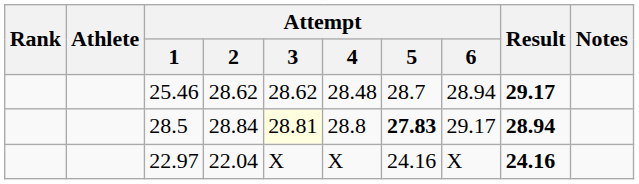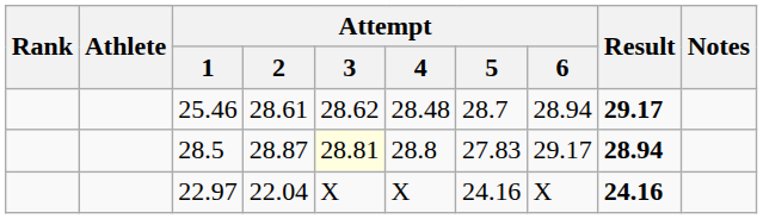25.46 | Attempt / 2: 28.62 -> 28.61
28.5 | Attempt / 2: 28.84 -> 28.87
28.5 | Attempt / 5: bold -> normal
